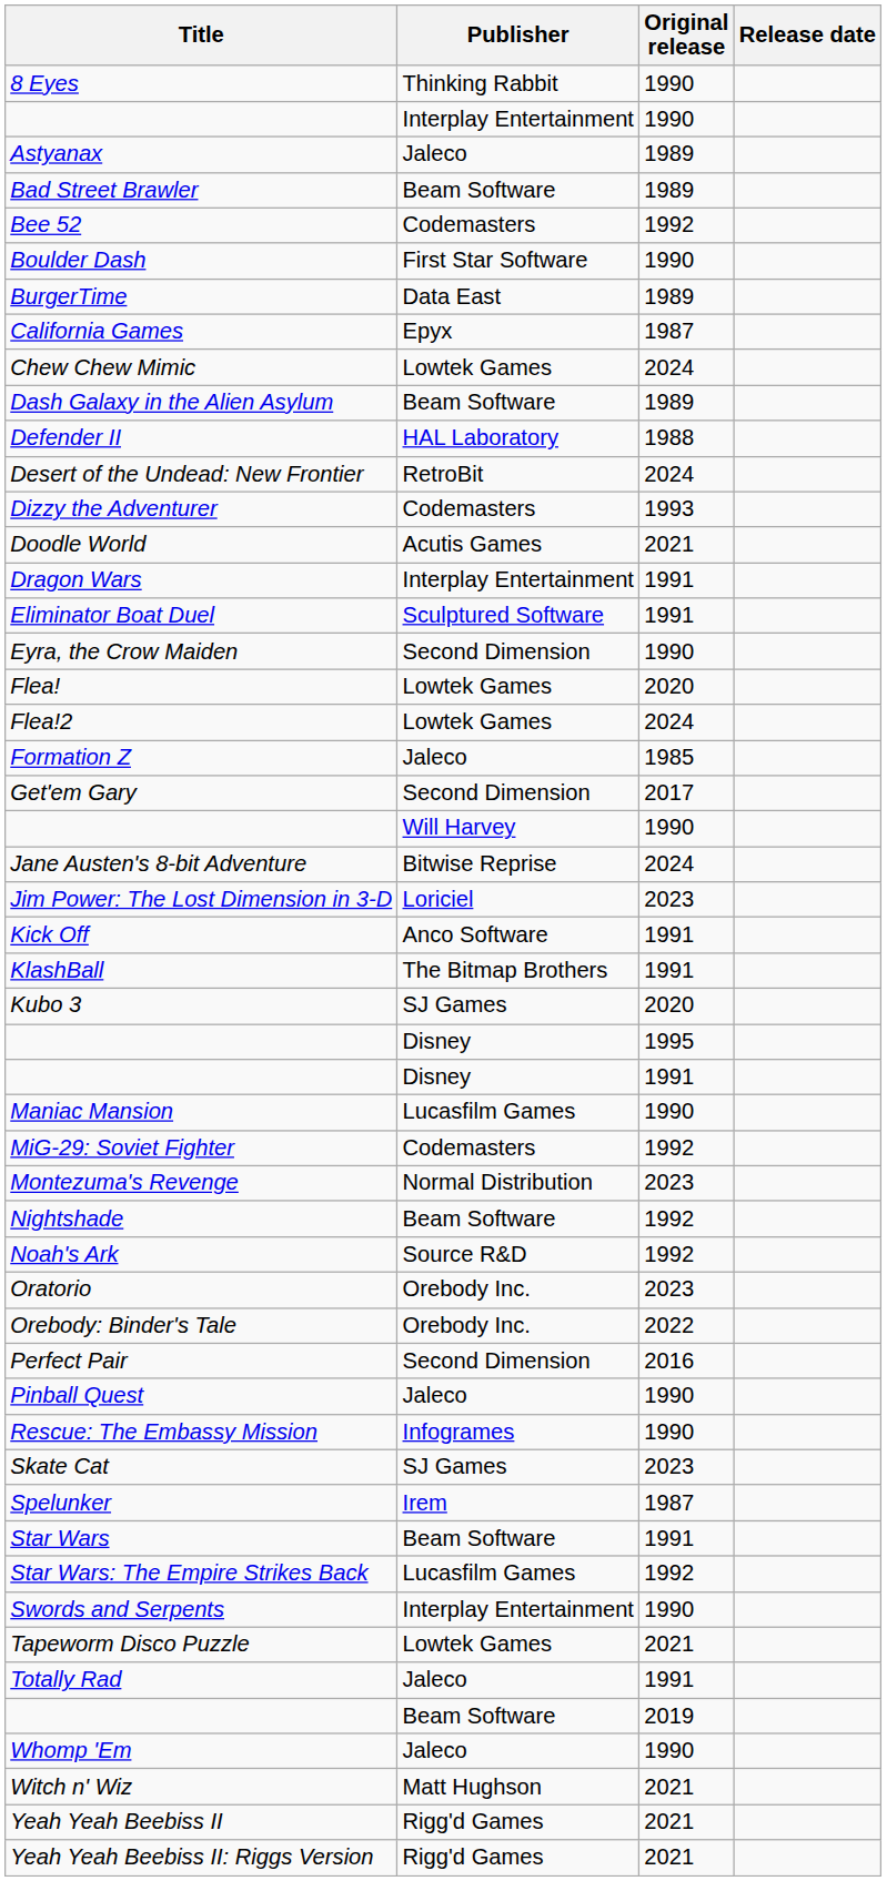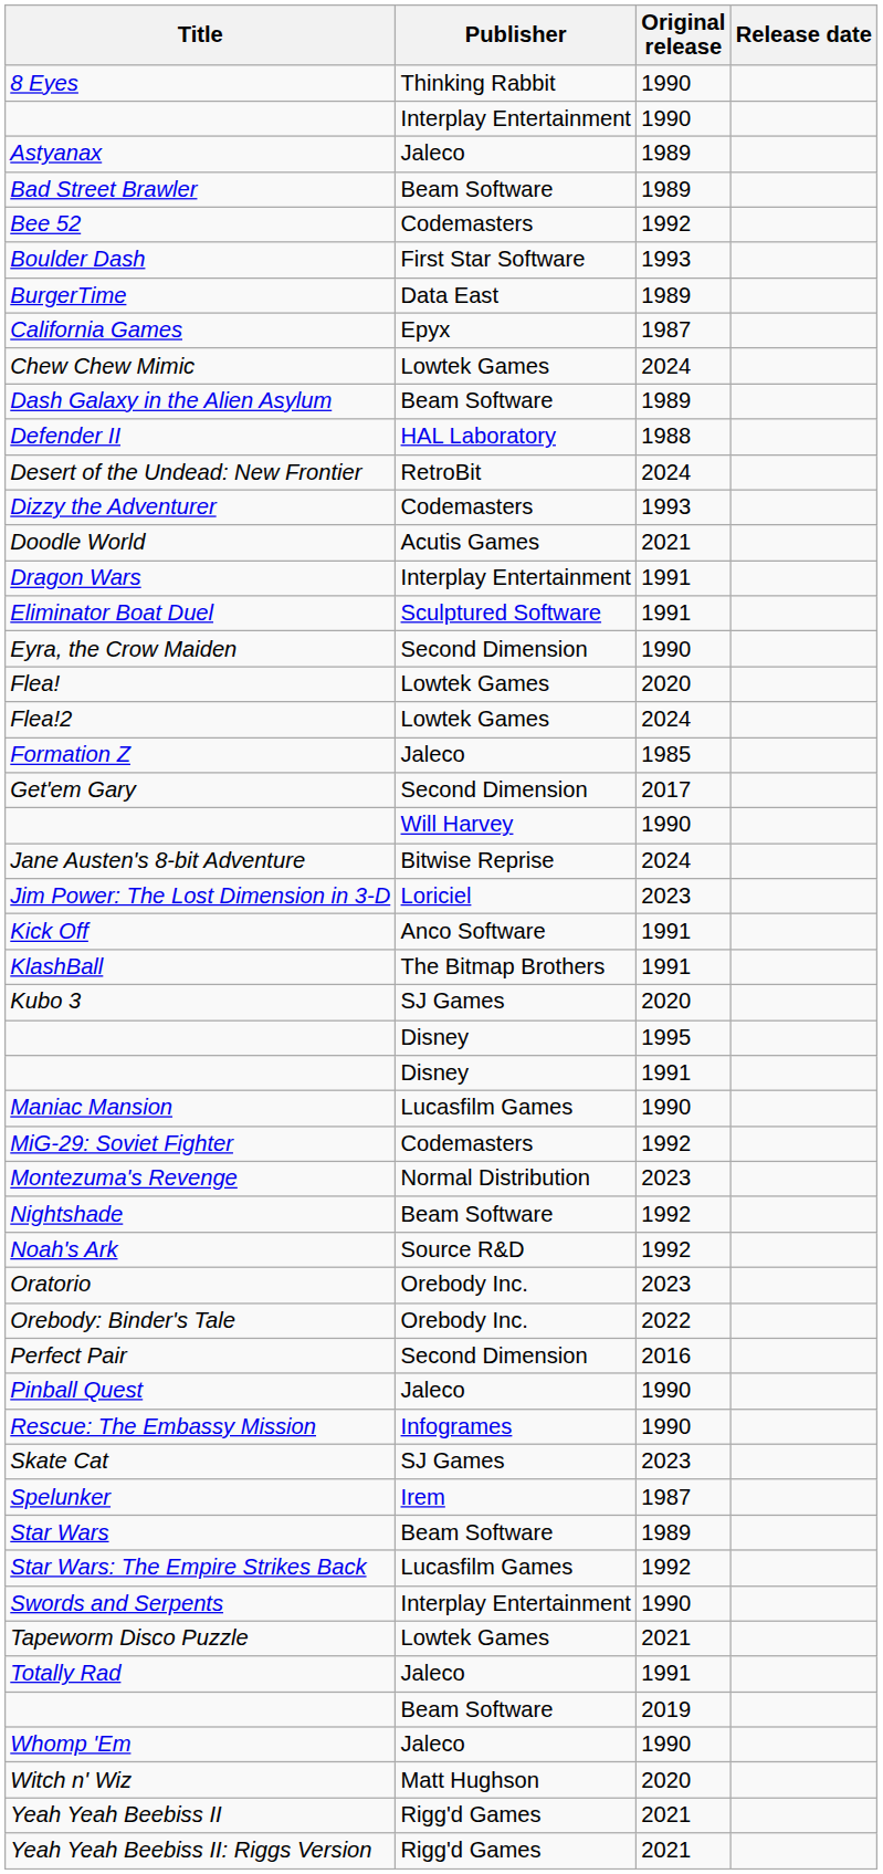Boulder Dash | Original release: 1990 -> 1993
Star Wars | Original release: 1991 -> 1989
Witch n' Wiz | Original release: 2021 -> 2020
